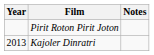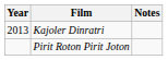rows swapped: Pirit Roton Pirit Joton <-> Kajoler Dinratri
